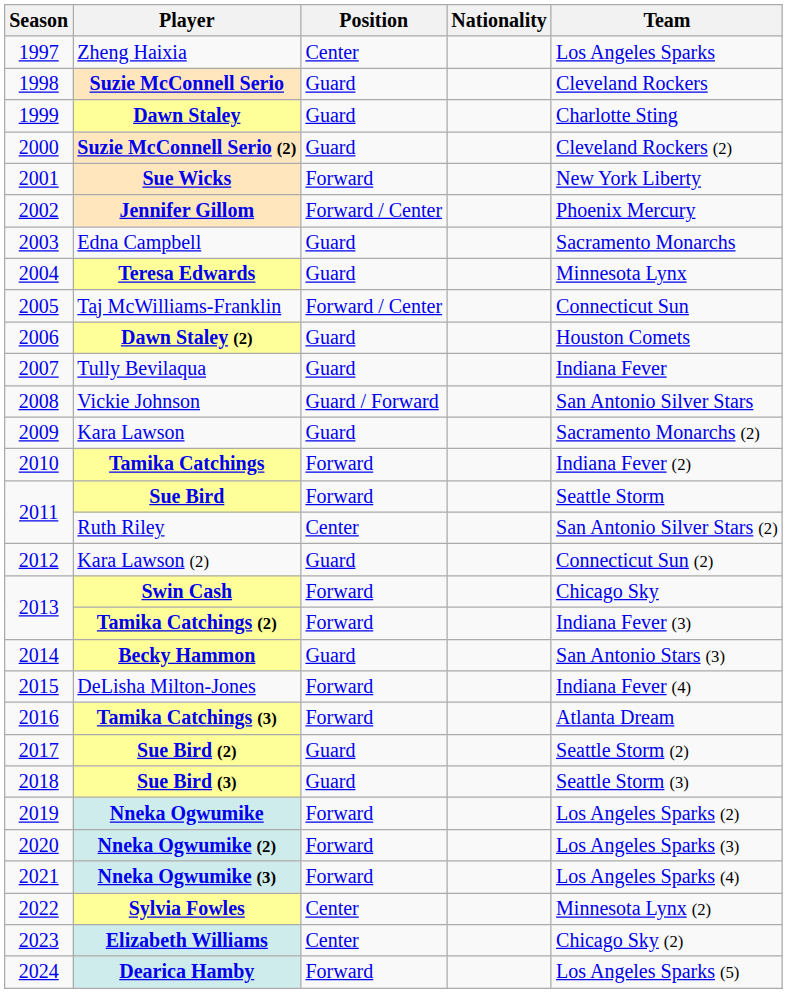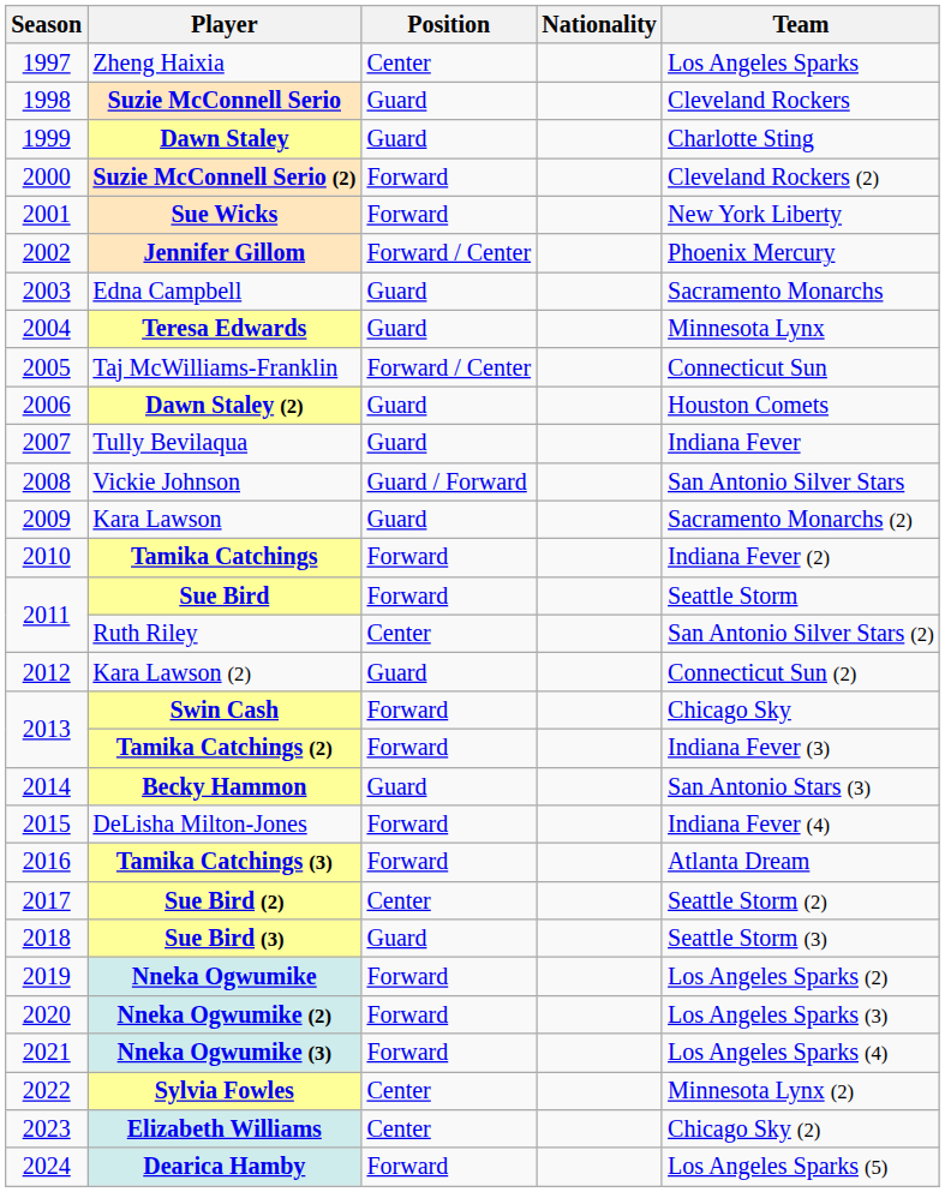Suzie McConnell Serio (2) | Position: Guard -> Forward
Sue Bird (2) | Position: Guard -> Center
